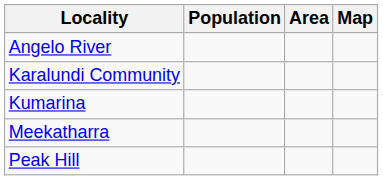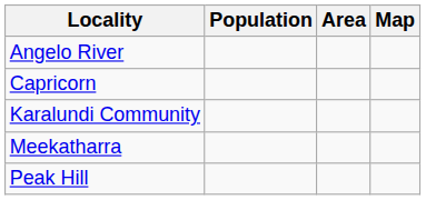+ row: Capricorn
- row: Kumarina
